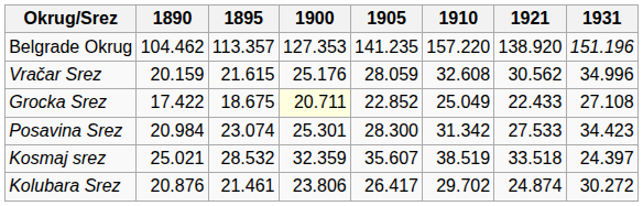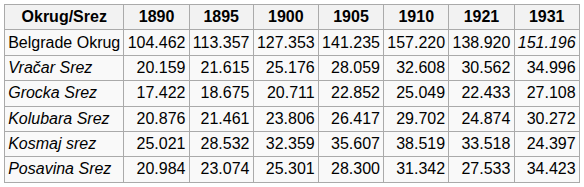Grocka Srez | 1900: lightyellow background -> no background
rows swapped: Kolubara Srez <-> Posavina Srez
